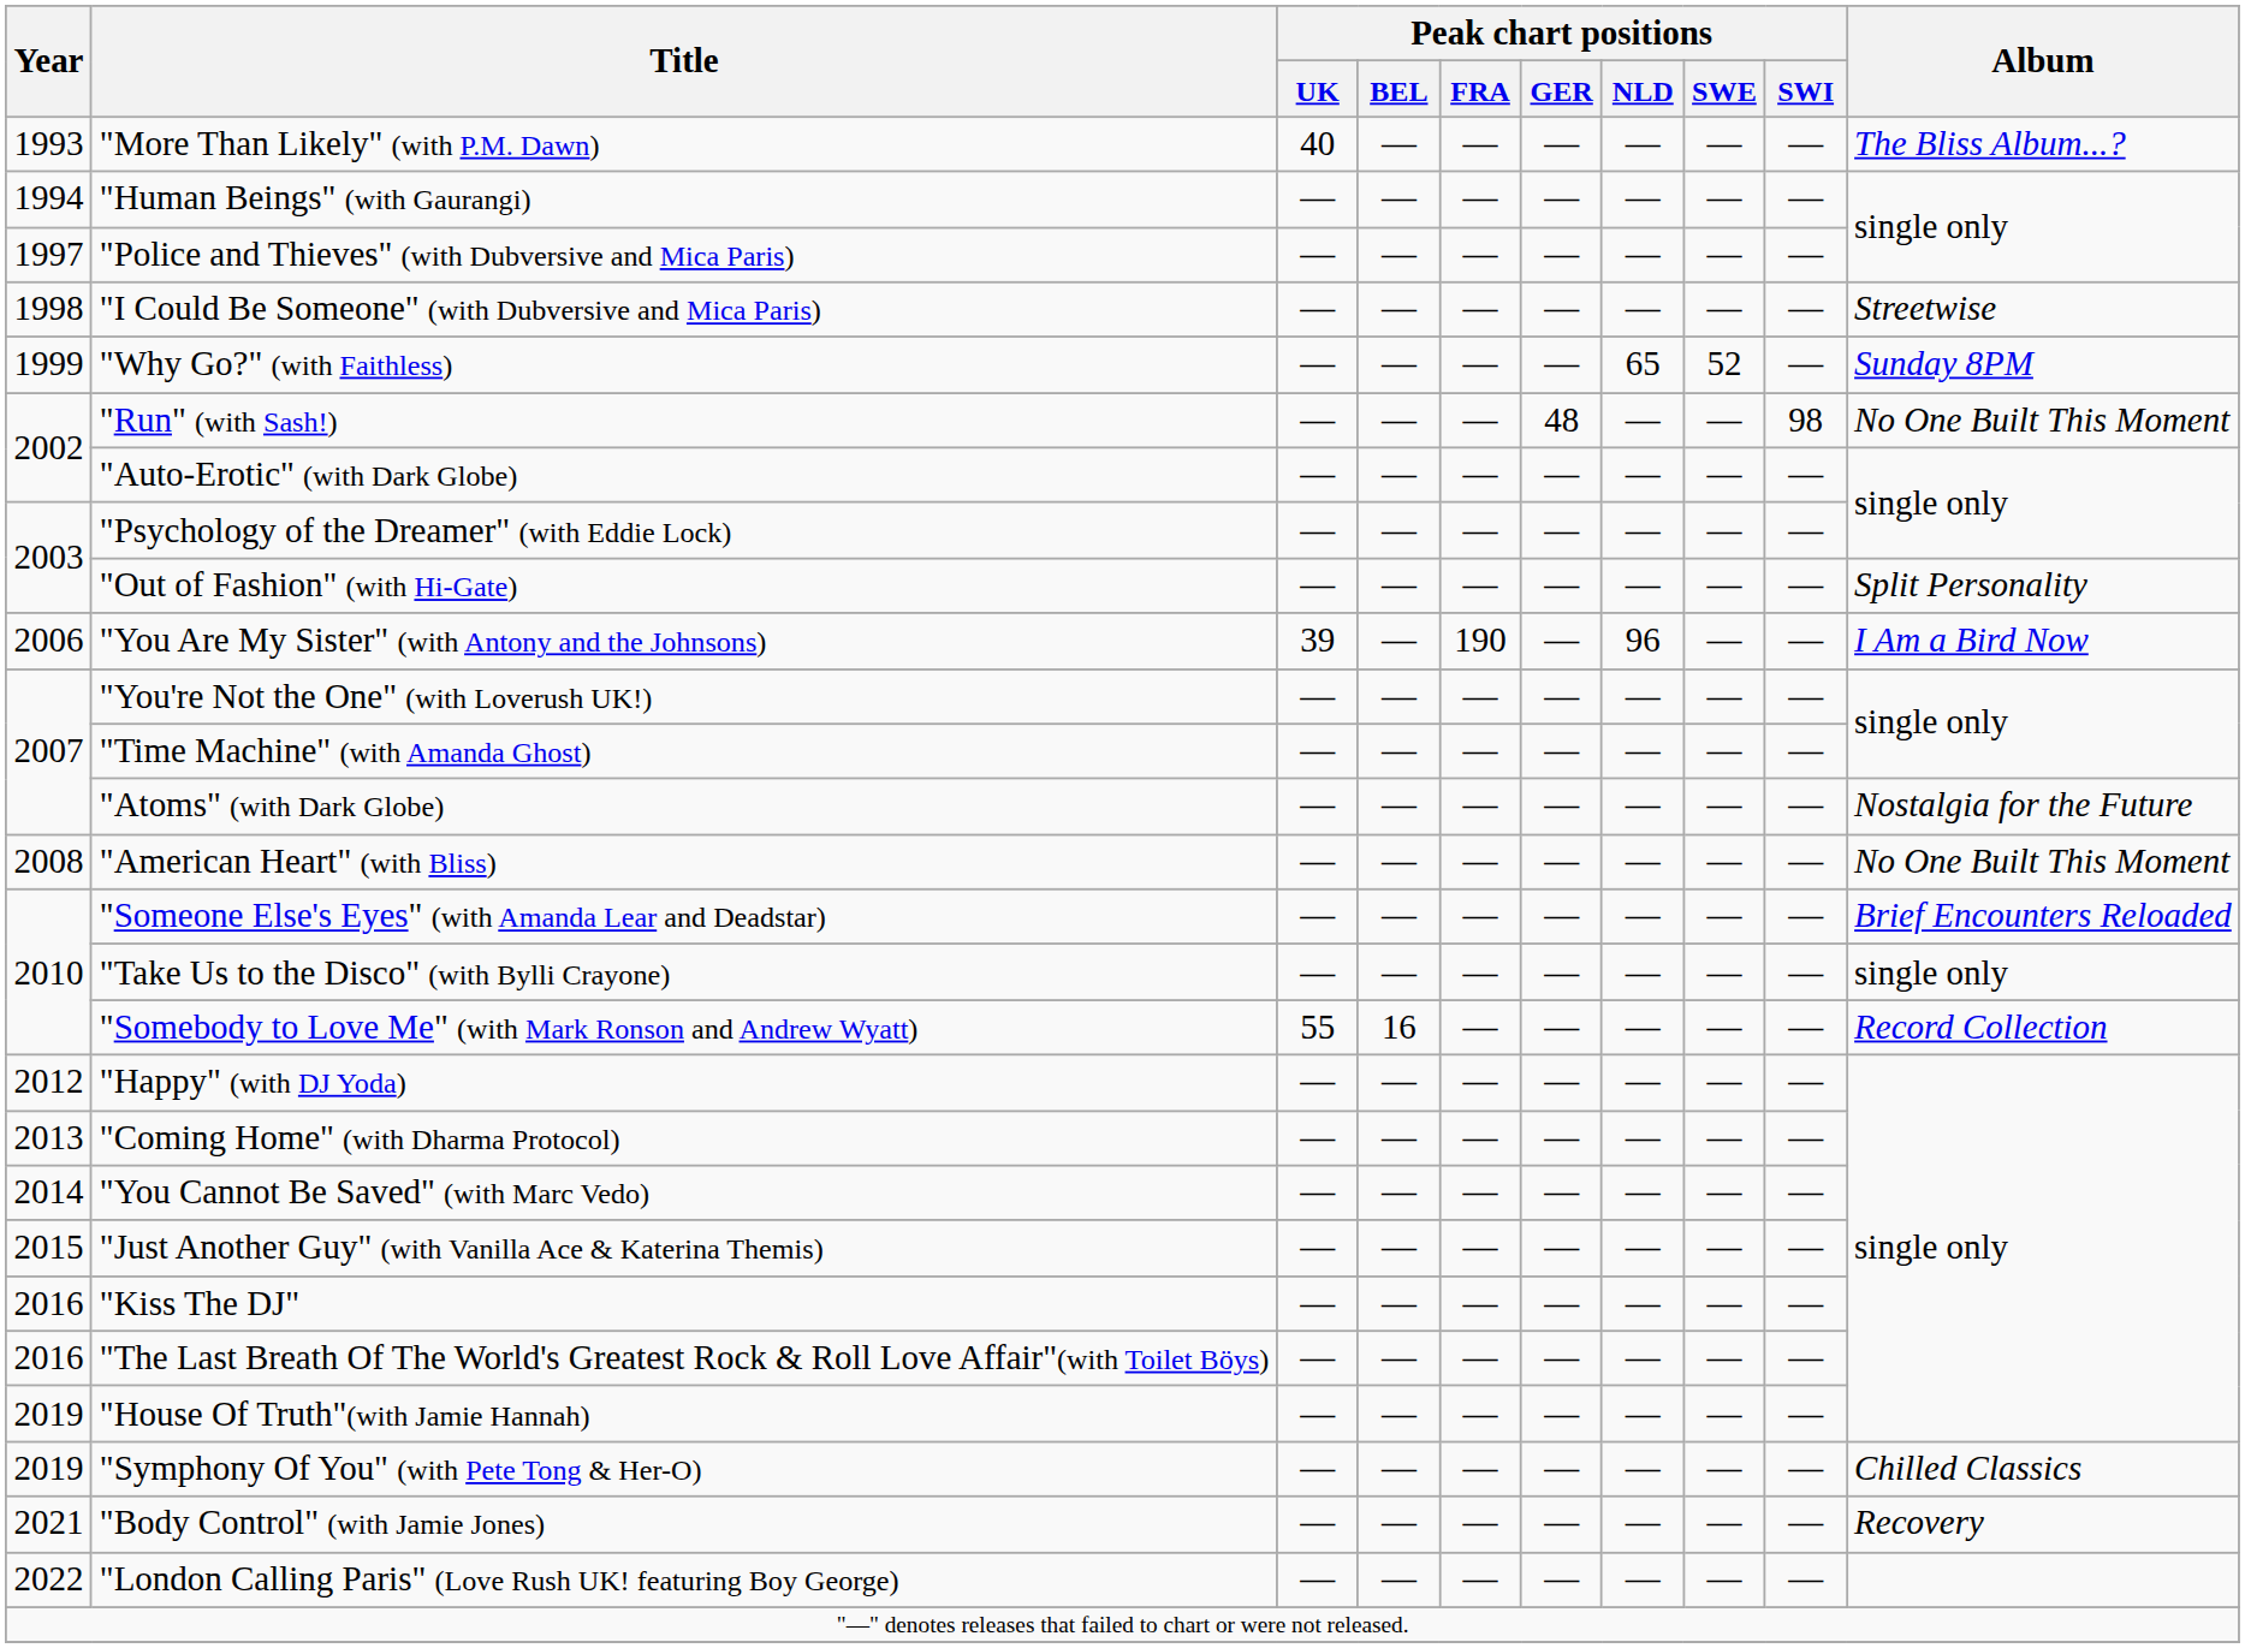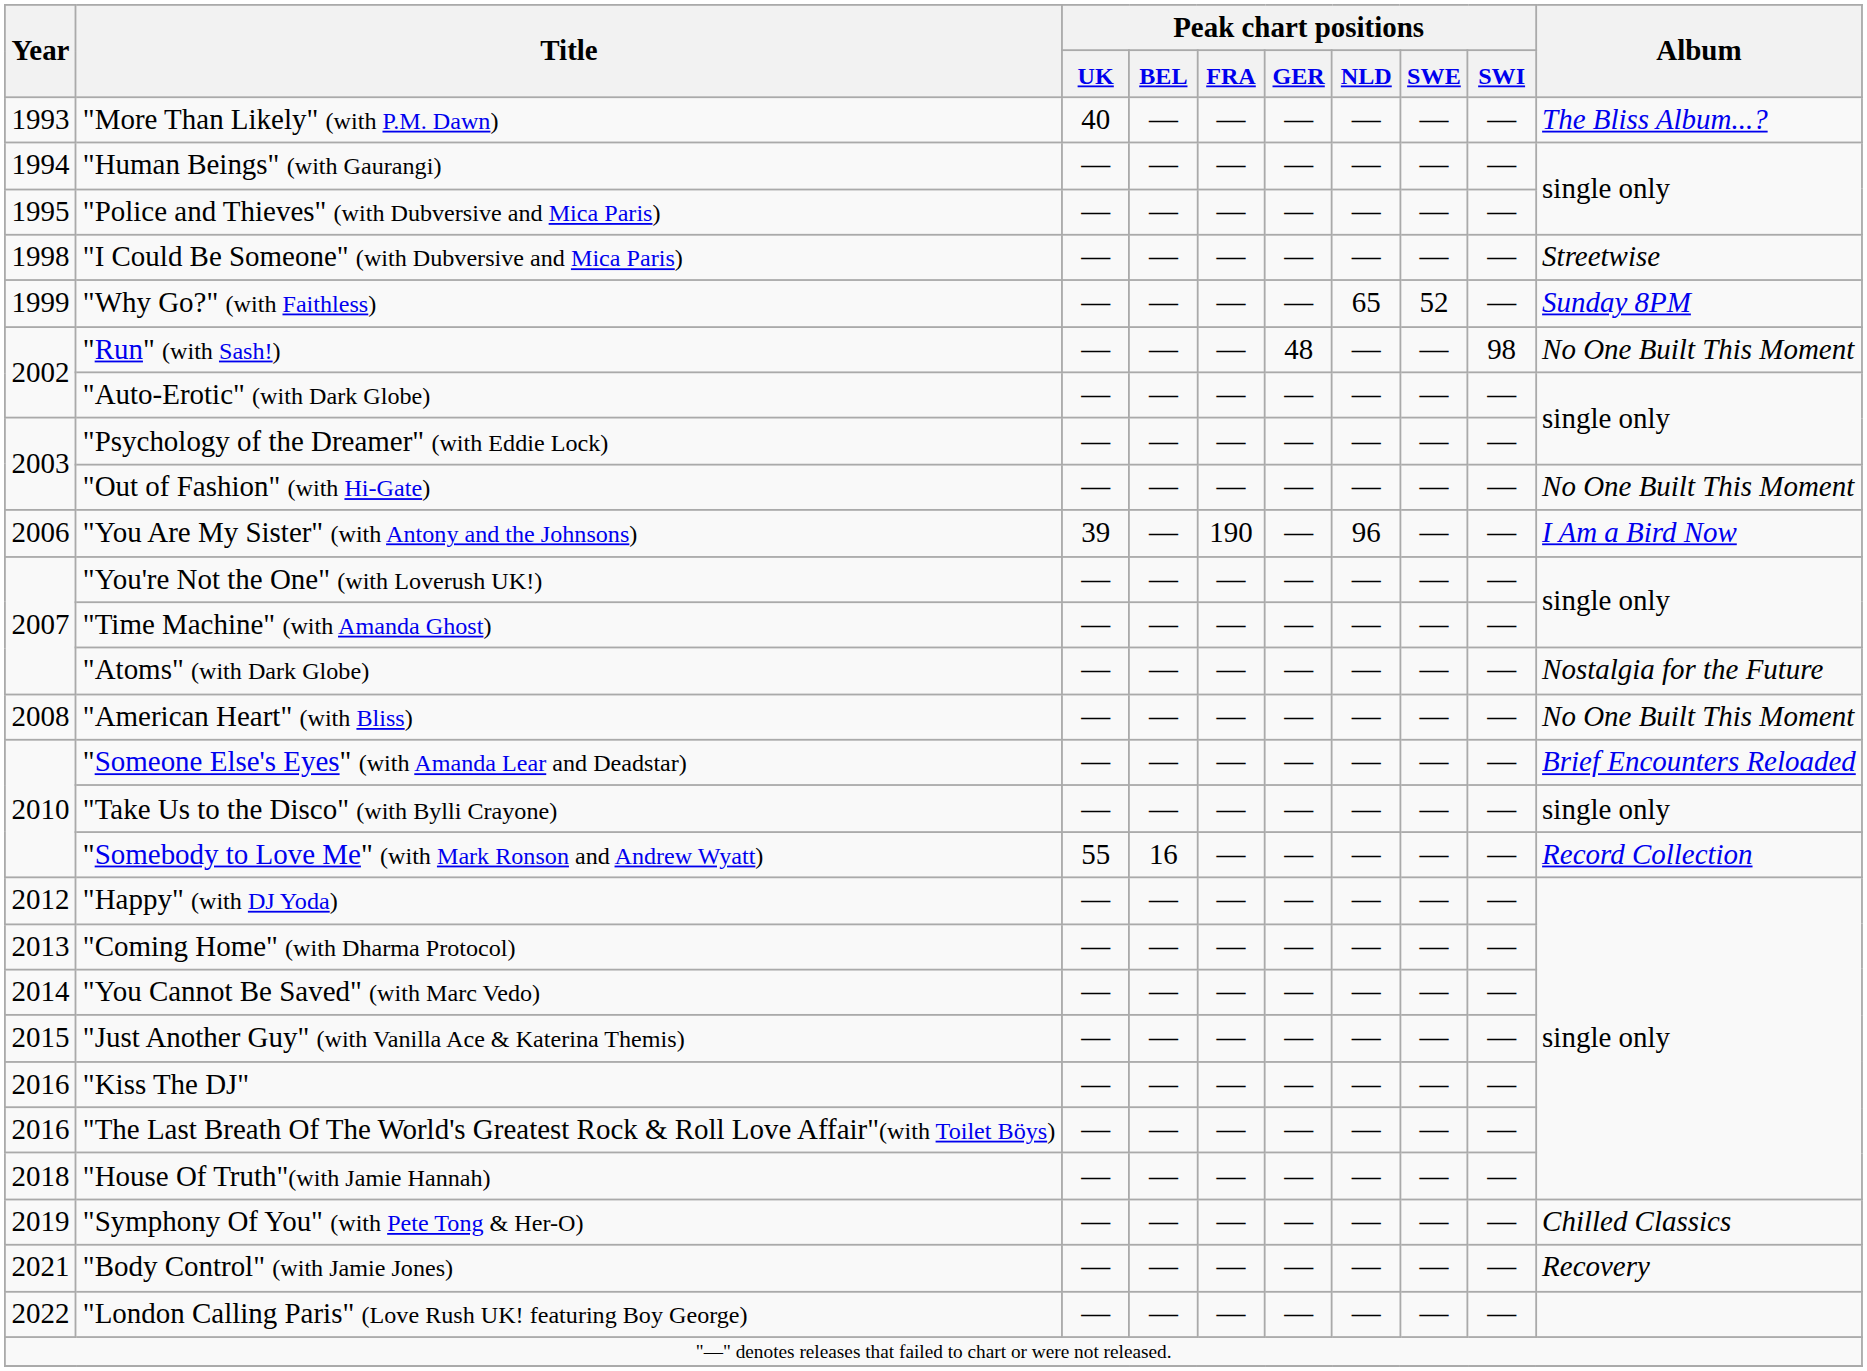"Police and Thieves" (with Dubversive and Mica Paris) | Year: 1997 -> 1995
"Out of Fashion" (with Hi-Gate) | Album: Split Personality -> No One Built This Moment
"House Of Truth"(with Jamie Hannah) | Year: 2019 -> 2018
